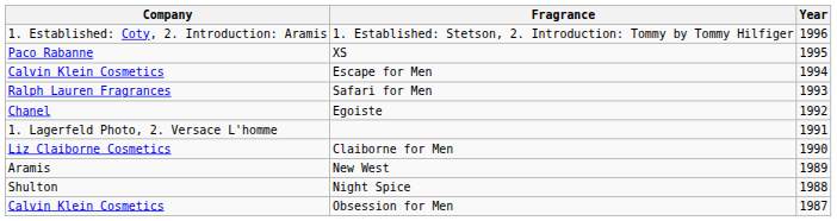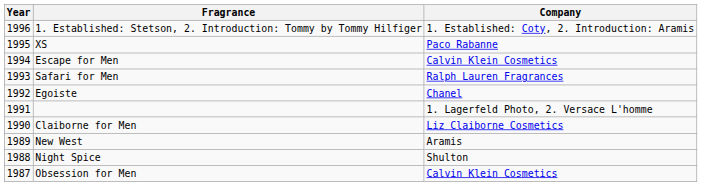columns swapped: Year <-> Company
